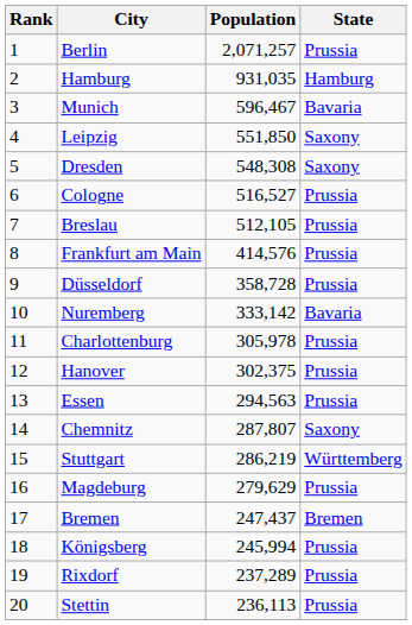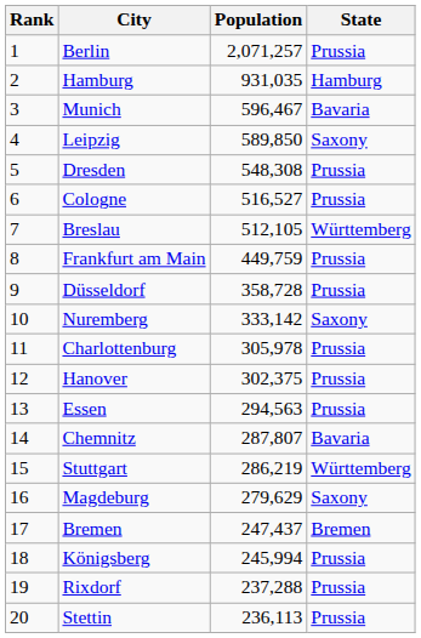Leipzig | Population: 551,850 -> 589,850
Dresden | State: Saxony -> Prussia
Breslau | State: Prussia -> Württemberg
Frankfurt am Main | Population: 414,576 -> 449,759
Nuremberg | State: Bavaria -> Saxony
Chemnitz | State: Saxony -> Bavaria
Magdeburg | State: Prussia -> Saxony
Rixdorf | Population: 237,289 -> 237,288
